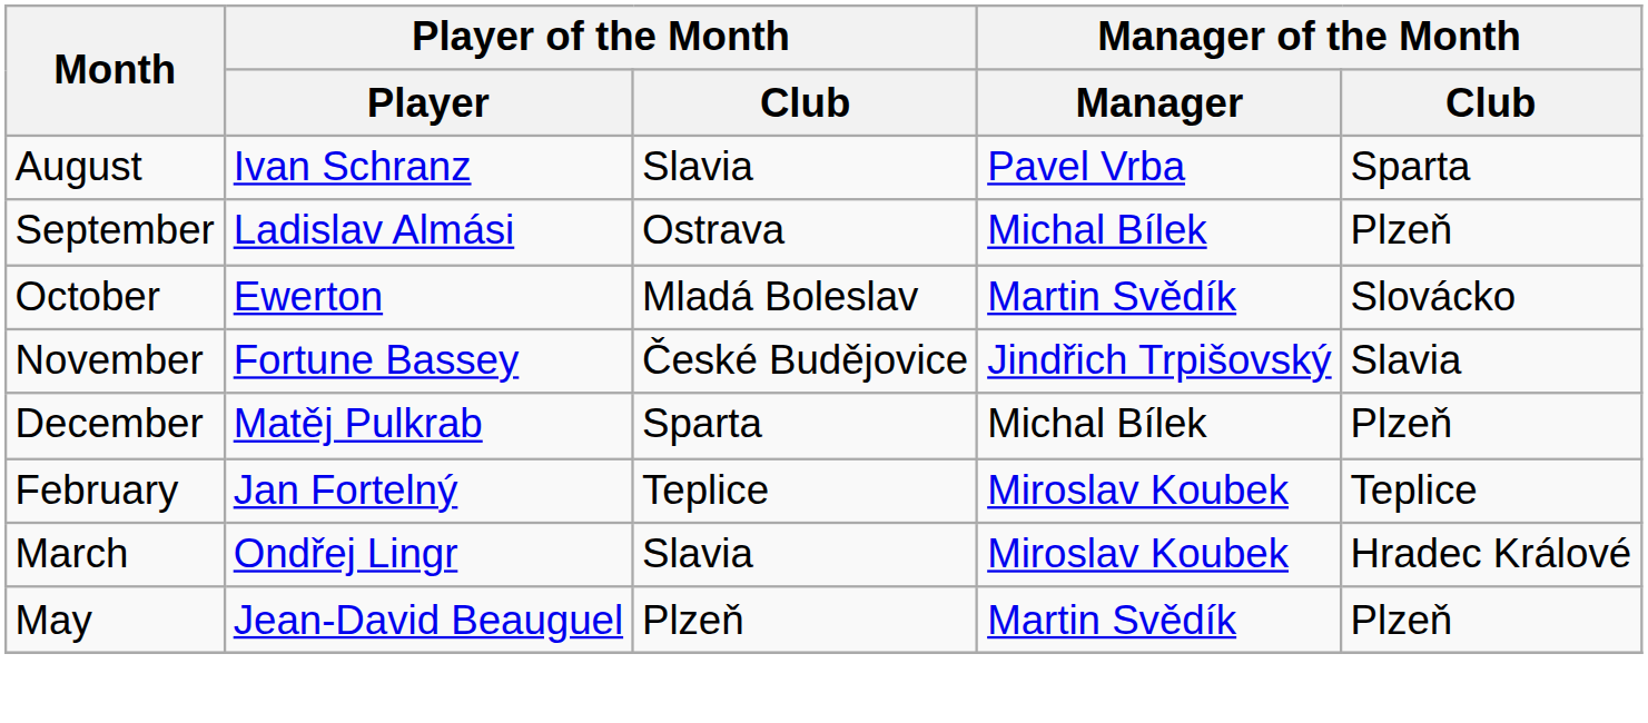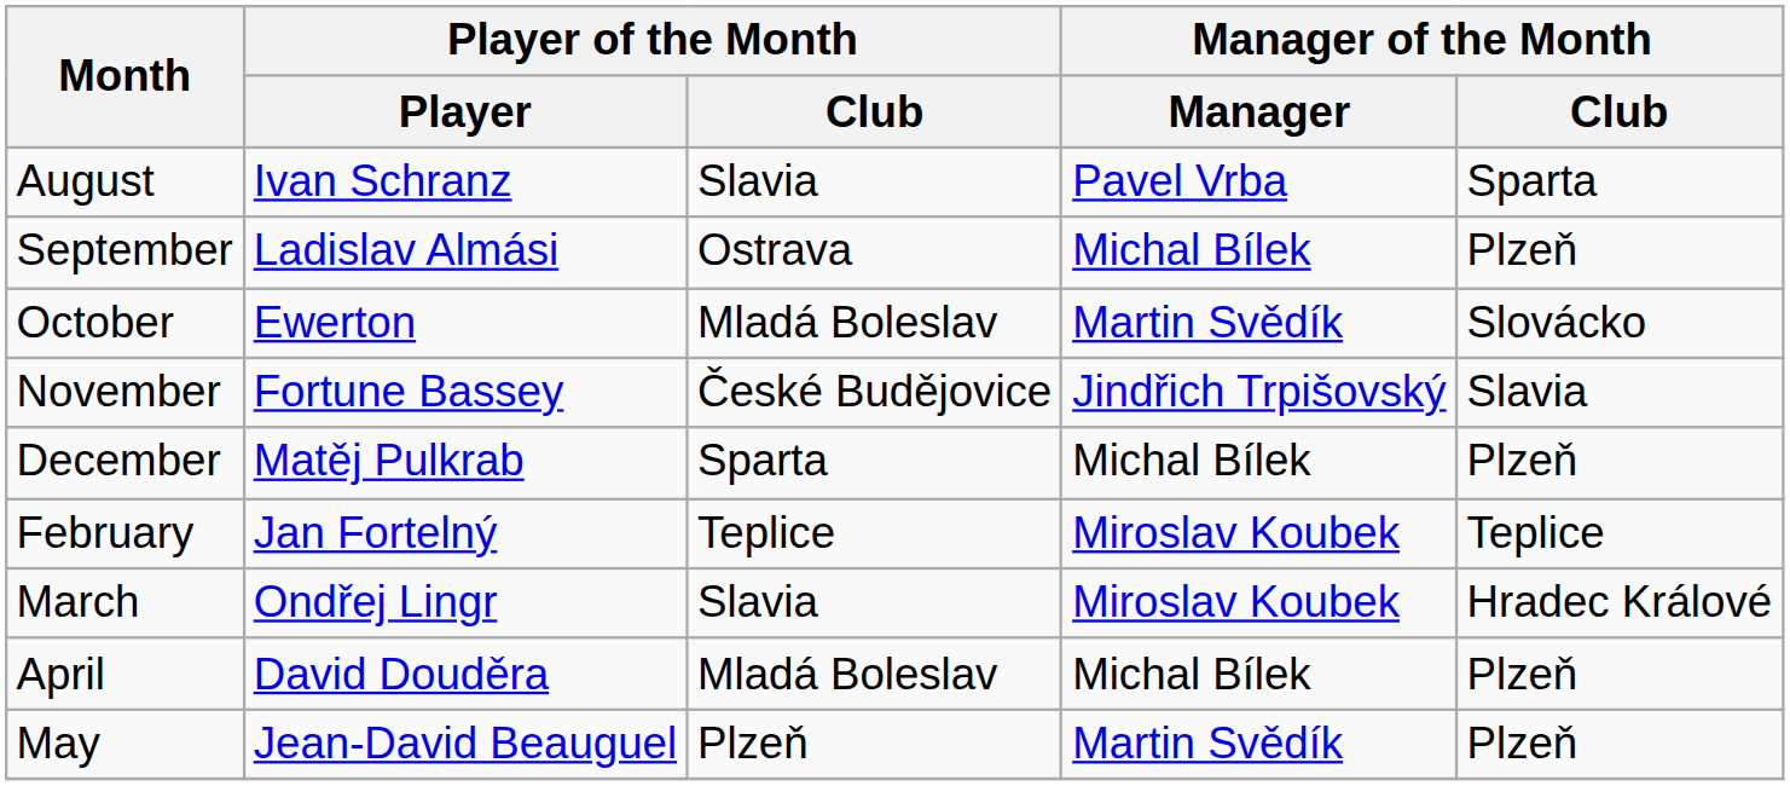+ row: April | David Douděra | Mladá Boleslav | Michal Bílek | Plzeň
